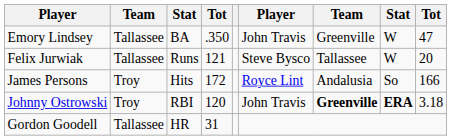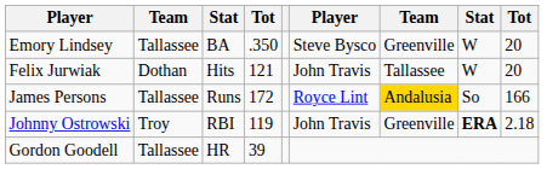Emory Lindsey | column 6: John Travis -> Steve Bysco
Emory Lindsey | column 9: 47 -> 20
Felix Jurwiak | column 2: Tallassee -> Dothan
Felix Jurwiak | column 3: Runs -> Hits
Felix Jurwiak | column 6: Steve Bysco -> John Travis
James Persons | column 2: Troy -> Tallassee
James Persons | column 3: Hits -> Runs
James Persons | column 7: no background -> gold background
Johnny Ostrowski | column 4: 120 -> 119
Johnny Ostrowski | column 7: bold -> normal
Johnny Ostrowski | column 9: 3.18 -> 2.18
Gordon Goodell | column 4: 31 -> 39
